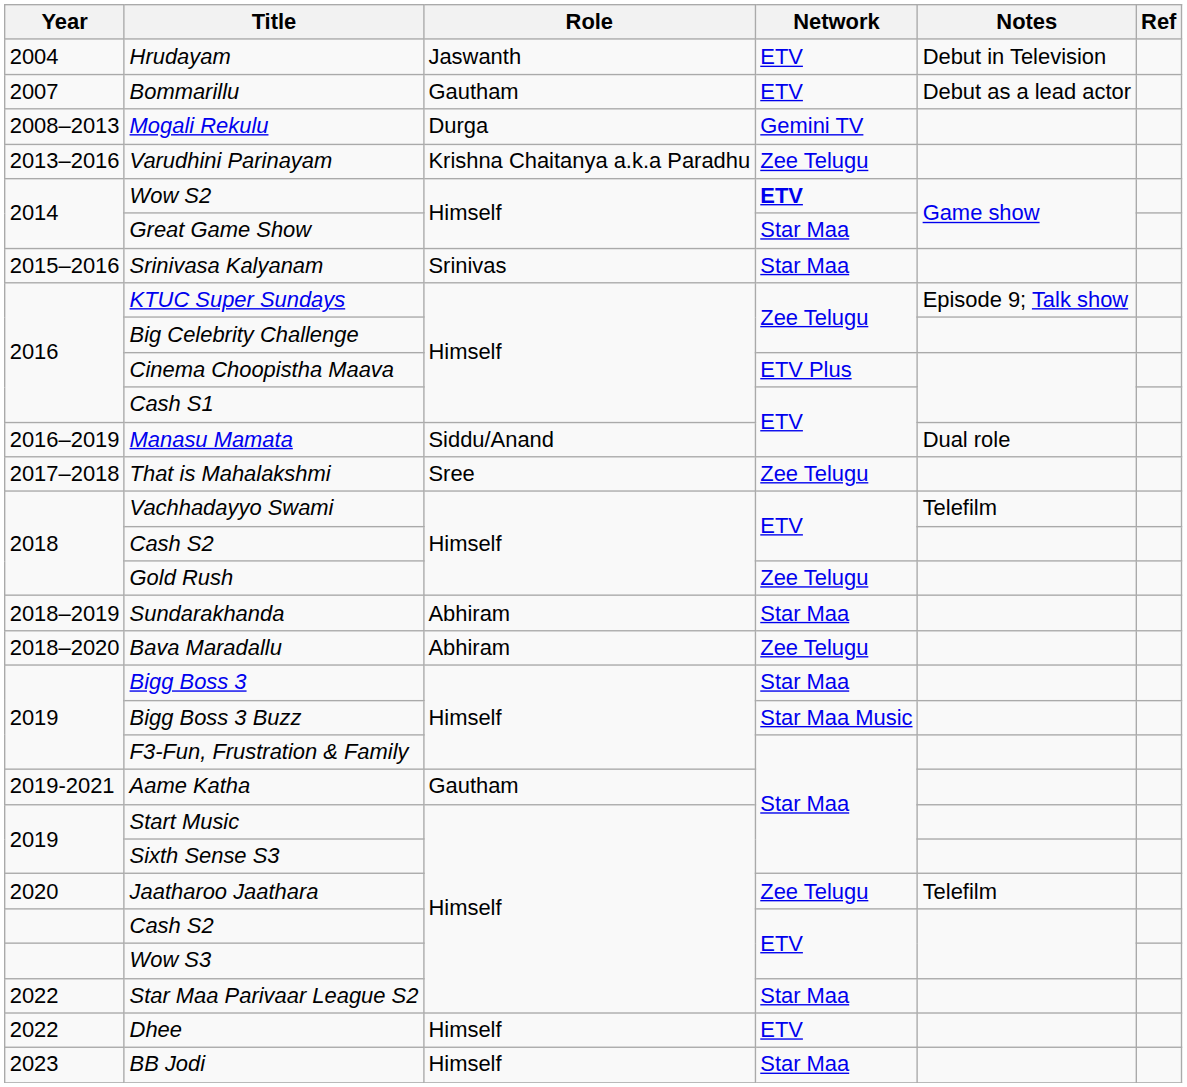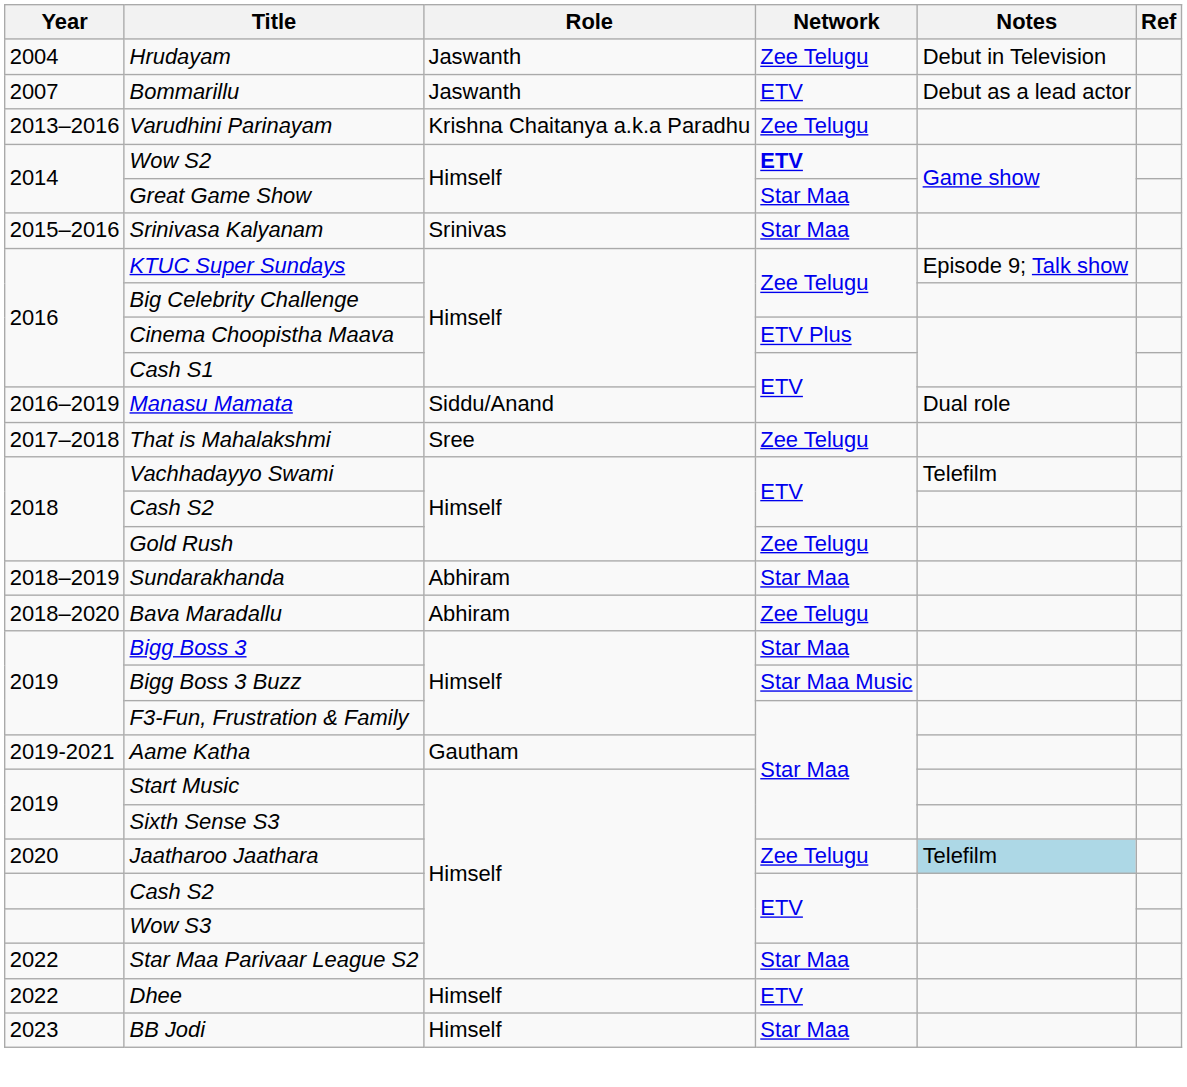Hrudayam | Network: ETV -> Zee Telugu
Bommarillu | Role: Gautham -> Jaswanth
- row: 2008–2013 | Mogali Rekulu | Durga | Gemini TV
Jaatharoo Jaathara | Notes: no background -> lightblue background
